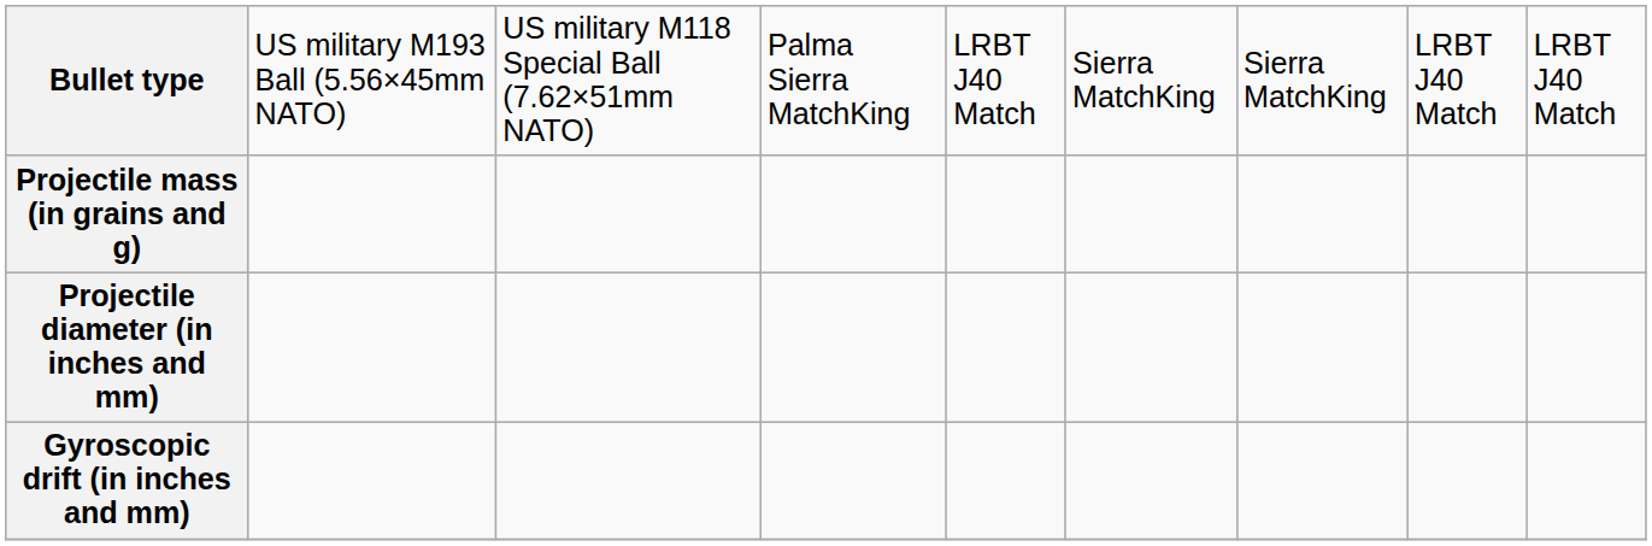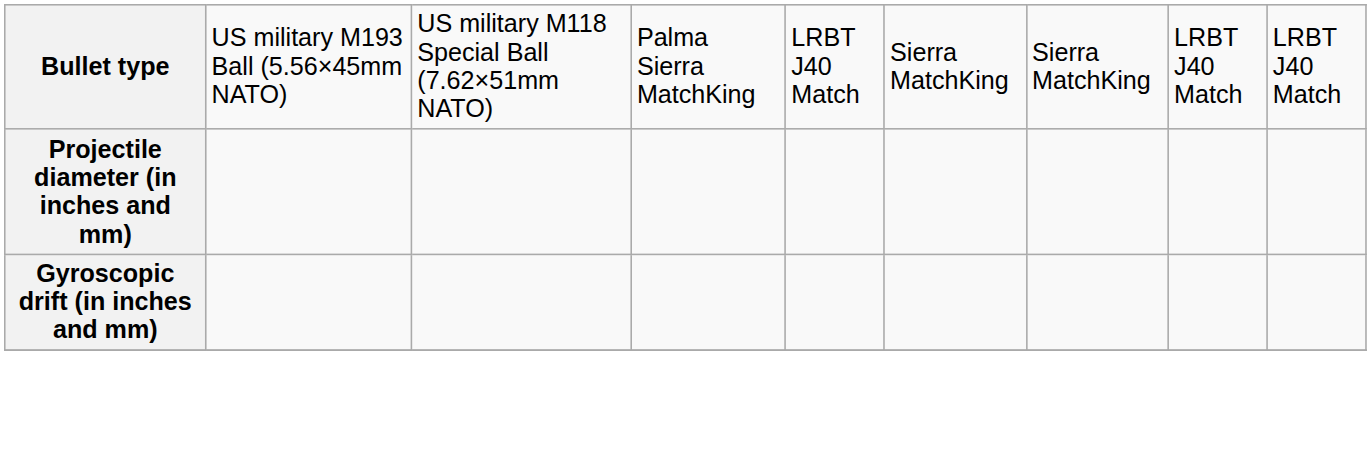- row: Projectile mass (in grains and g)
